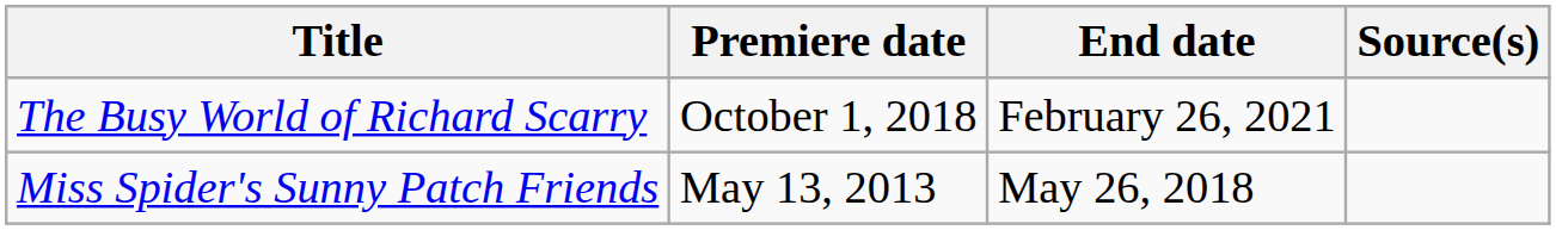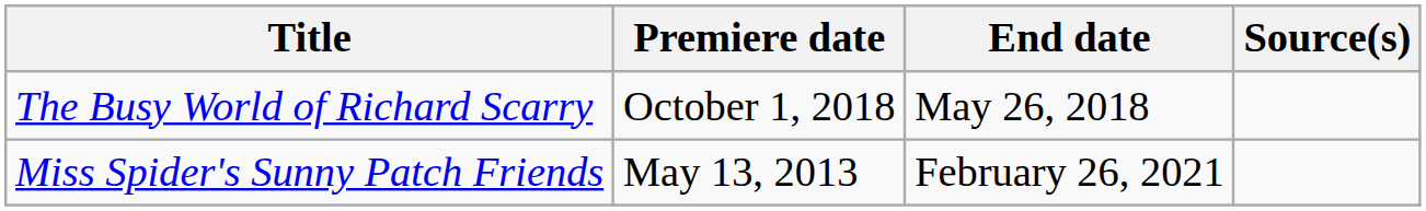The Busy World of Richard Scarry | End date: February 26, 2021 -> May 26, 2018
Miss Spider's Sunny Patch Friends | End date: May 26, 2018 -> February 26, 2021
